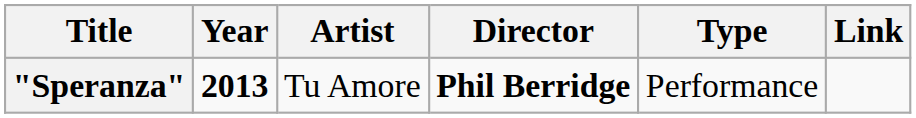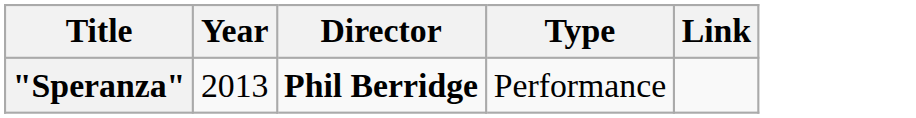- column: Artist | Tu Amore
"Speranza" | Year: bold -> normal
